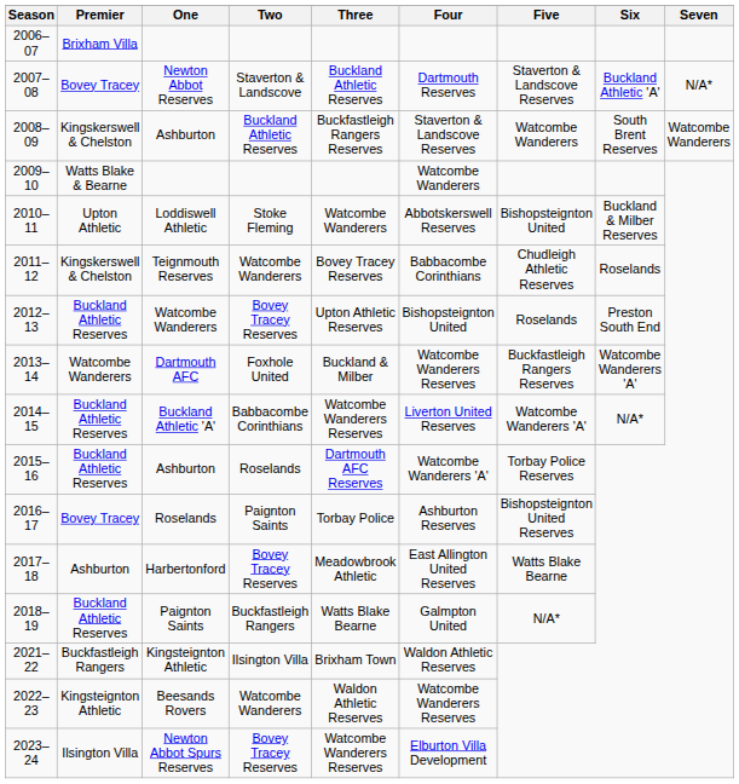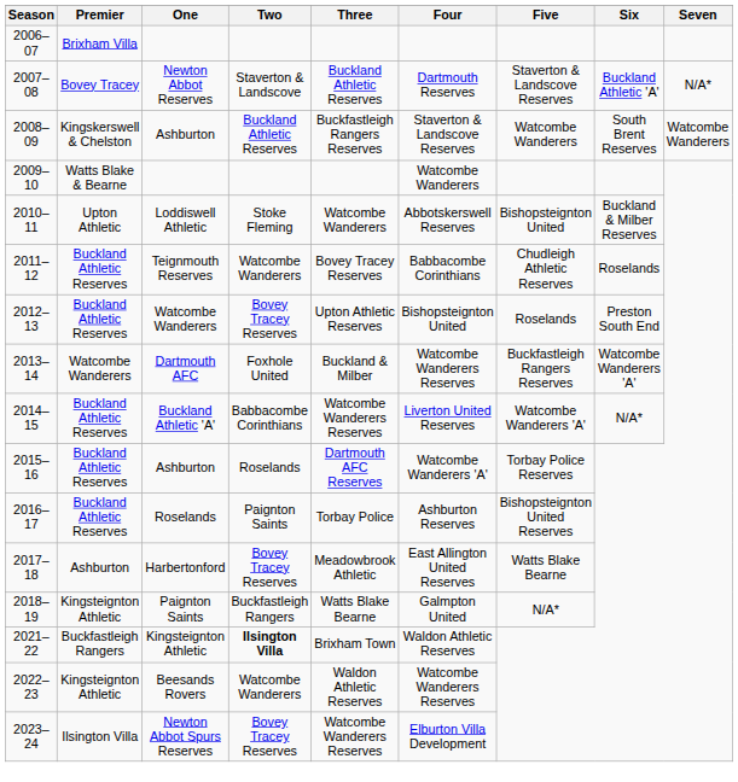2011–12 | Premier: Kingskerswell & Chelston -> Buckland Athletic Reserves
2016–17 | Premier: Bovey Tracey -> Buckland Athletic Reserves
2018–19 | Premier: Buckland Athletic Reserves -> Kingsteignton Athletic
2021–22 | Two: normal -> bold
